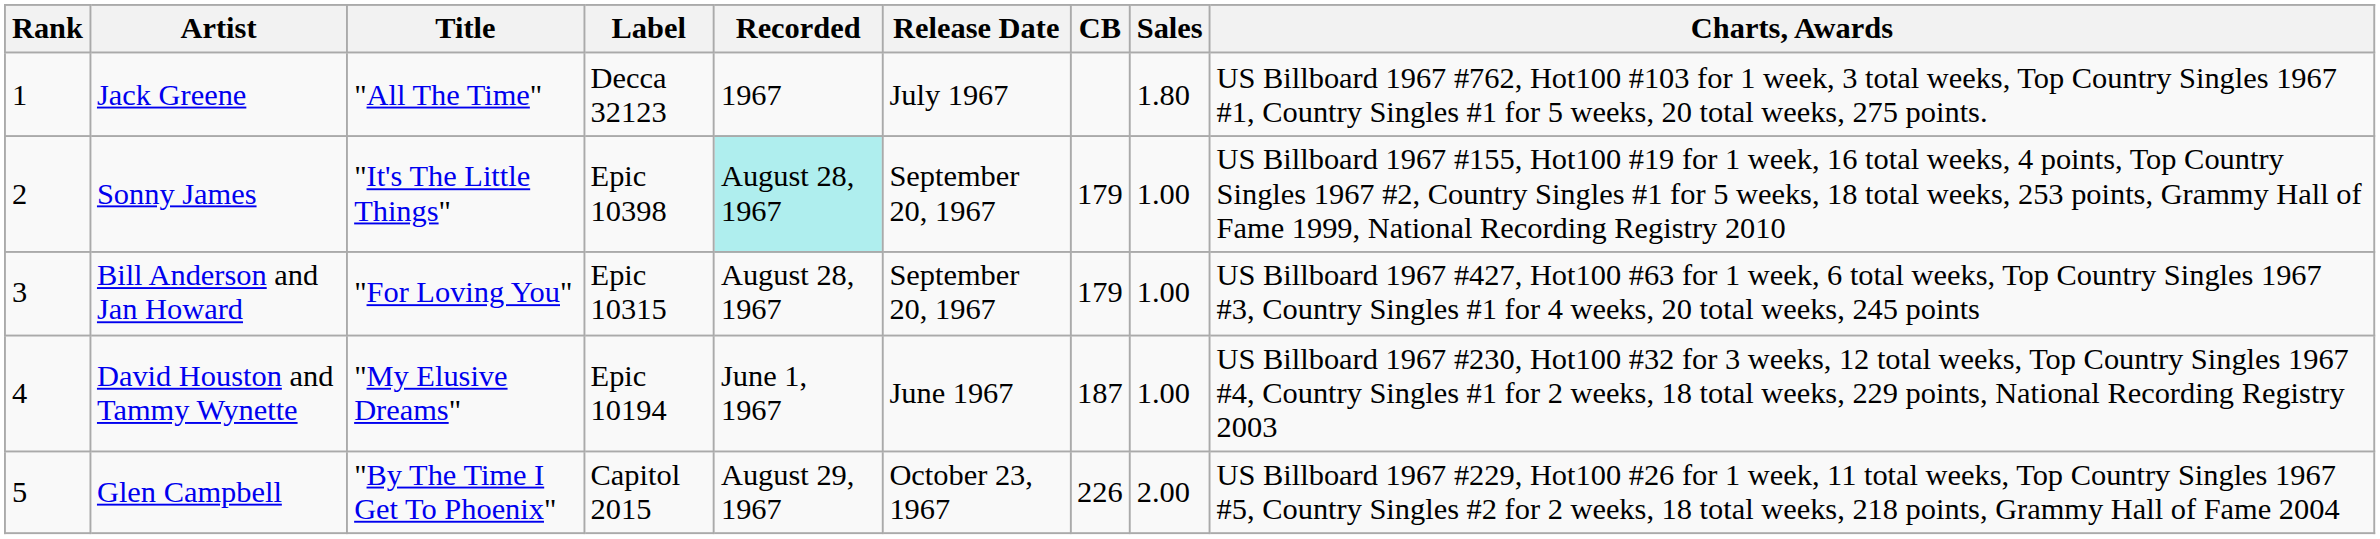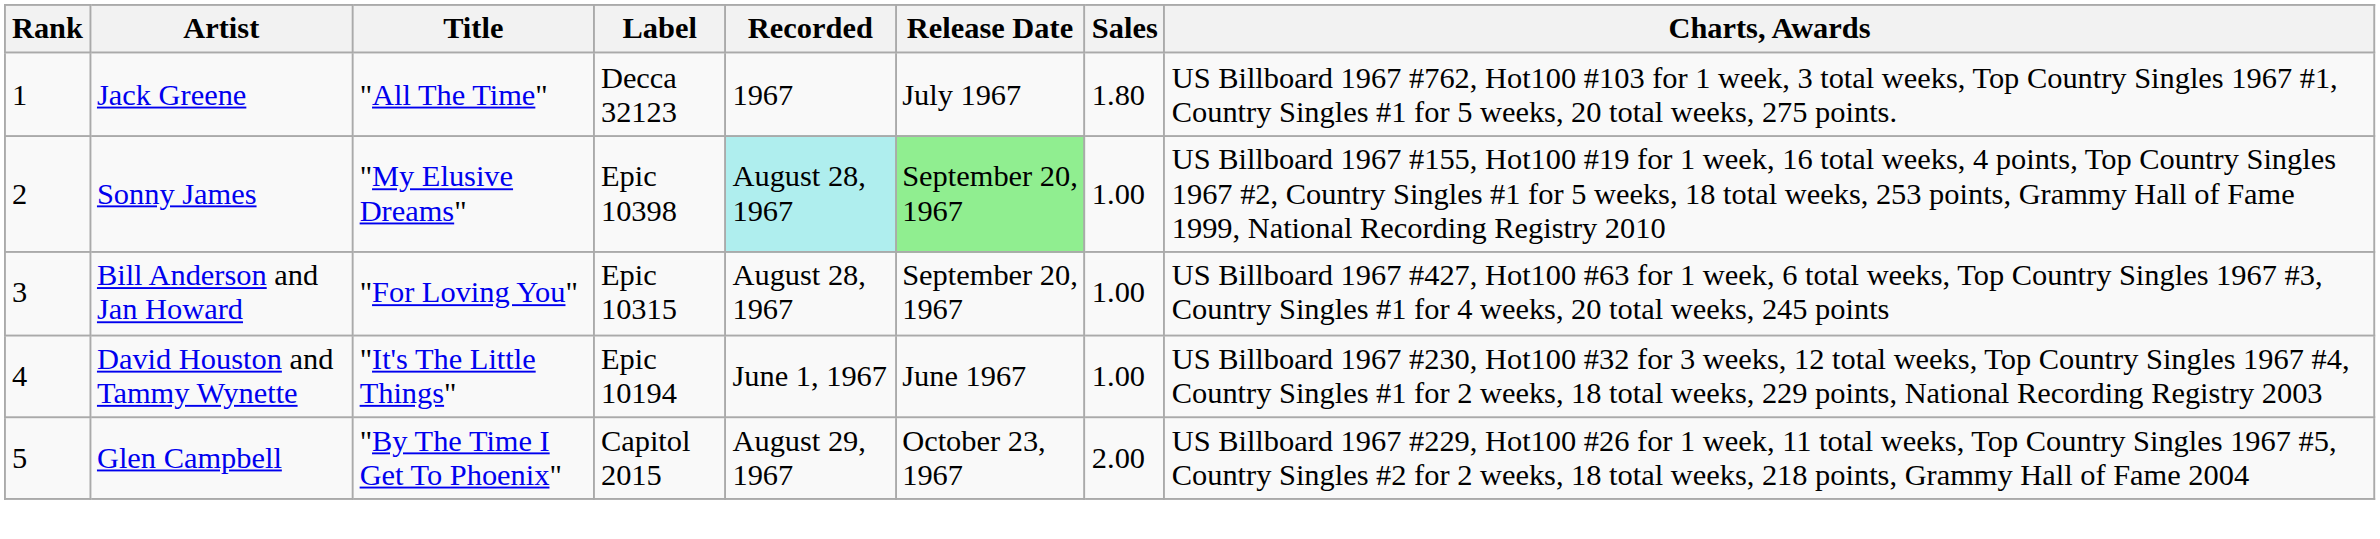- column: CB | 179 | 179 | 187 | 226
Sonny James | Title: "It's The Little Things" -> "My Elusive Dreams"
Sonny James | Release Date: no background -> lightgreen background
David Houston and Tammy Wynette | Title: "My Elusive Dreams" -> "It's The Little Things"
